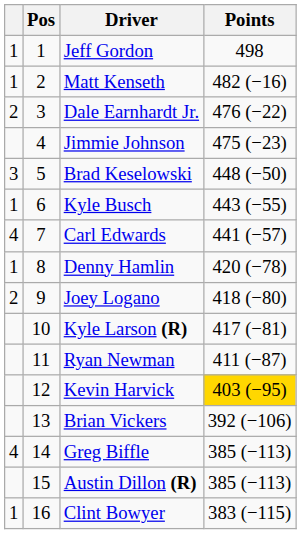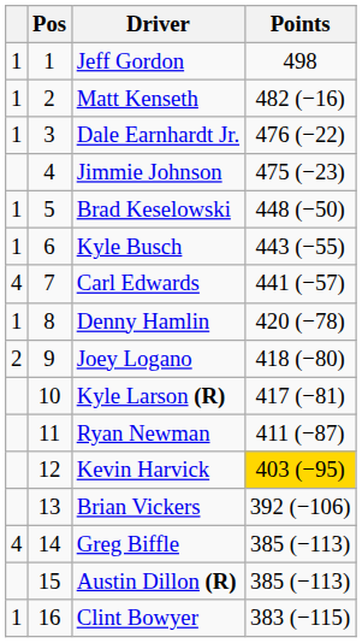Dale Earnhardt Jr. | column 1: 2 -> 1
Brad Keselowski | column 1: 3 -> 1
